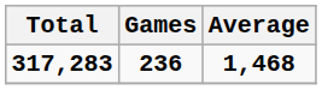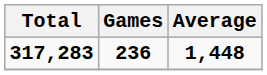317,283 | Average: 1,468 -> 1,448
